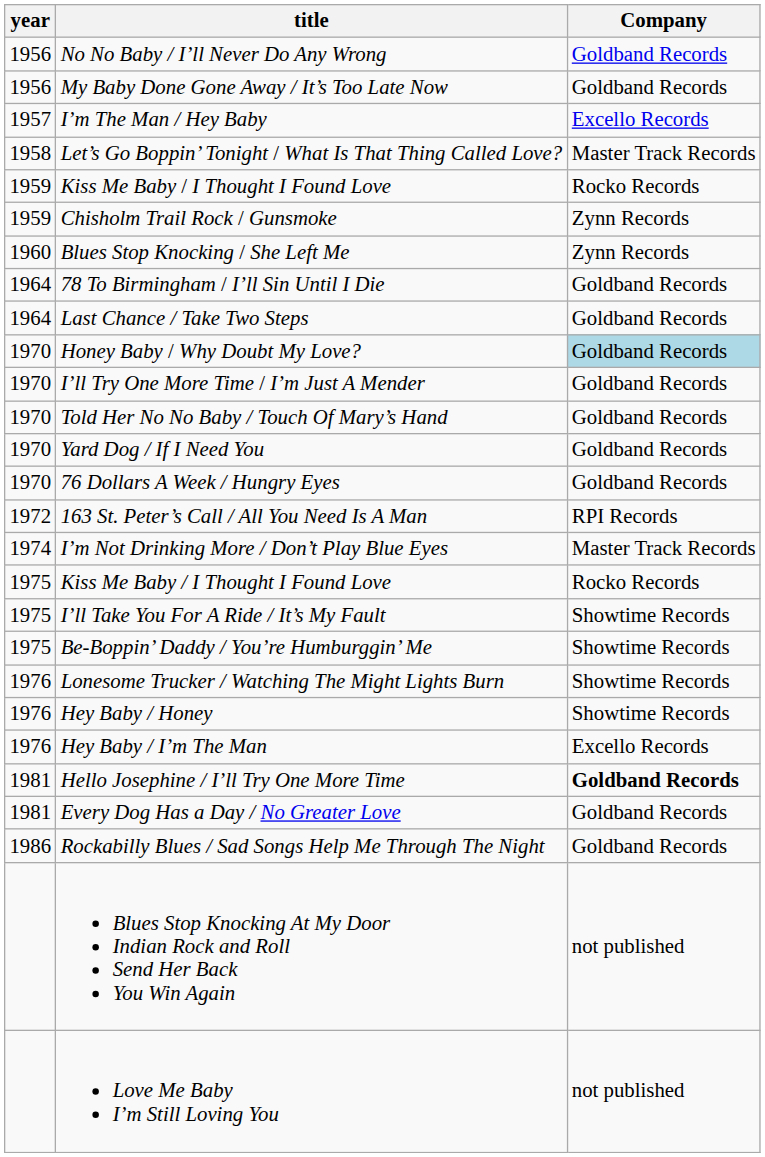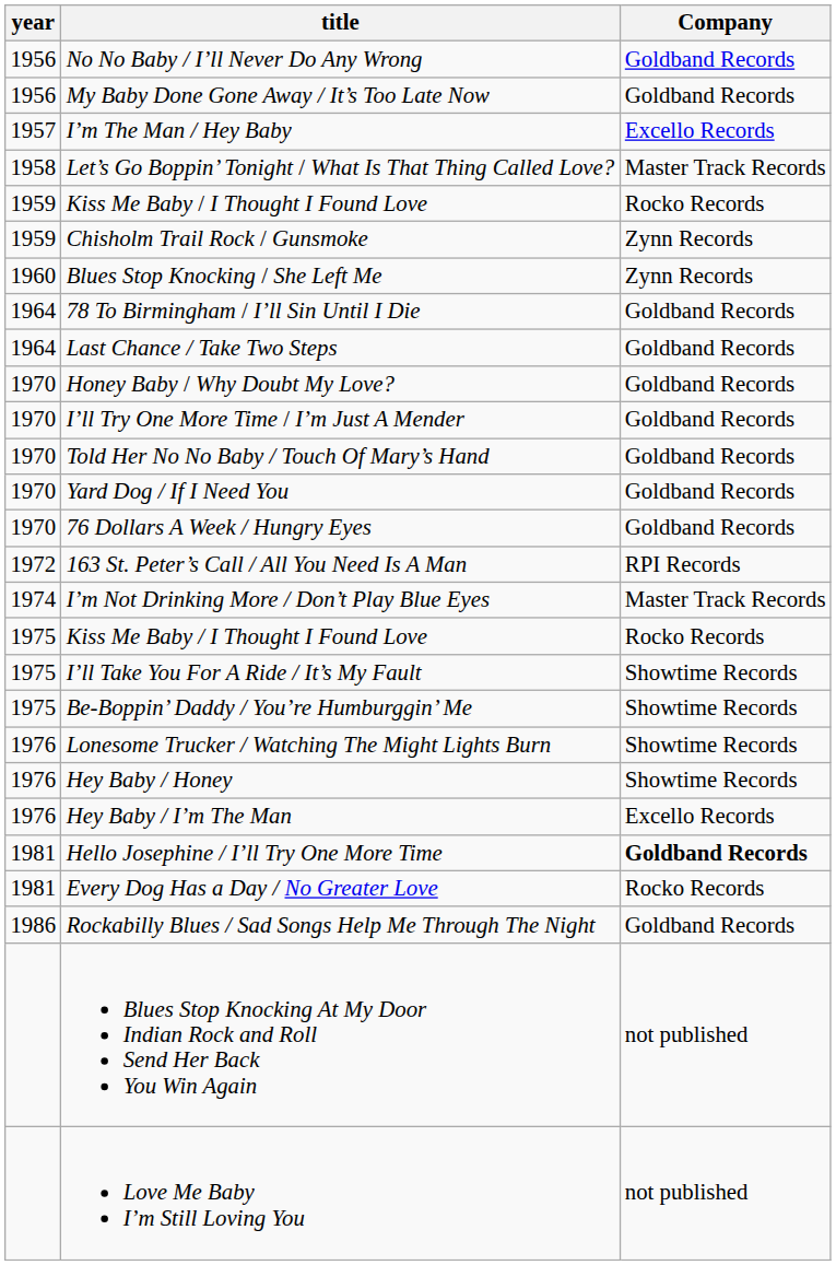Honey Baby / Why Doubt My Love? | Company: lightblue background -> no background
Every Dog Has a Day / No Greater Love | Company: Goldband Records -> Rocko Records
